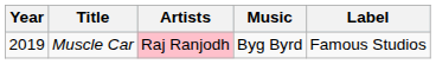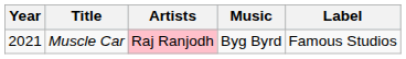Muscle Car | Year: 2019 -> 2021
